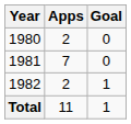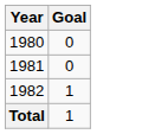- column: Apps | 2 | 7 | 2 | 11
